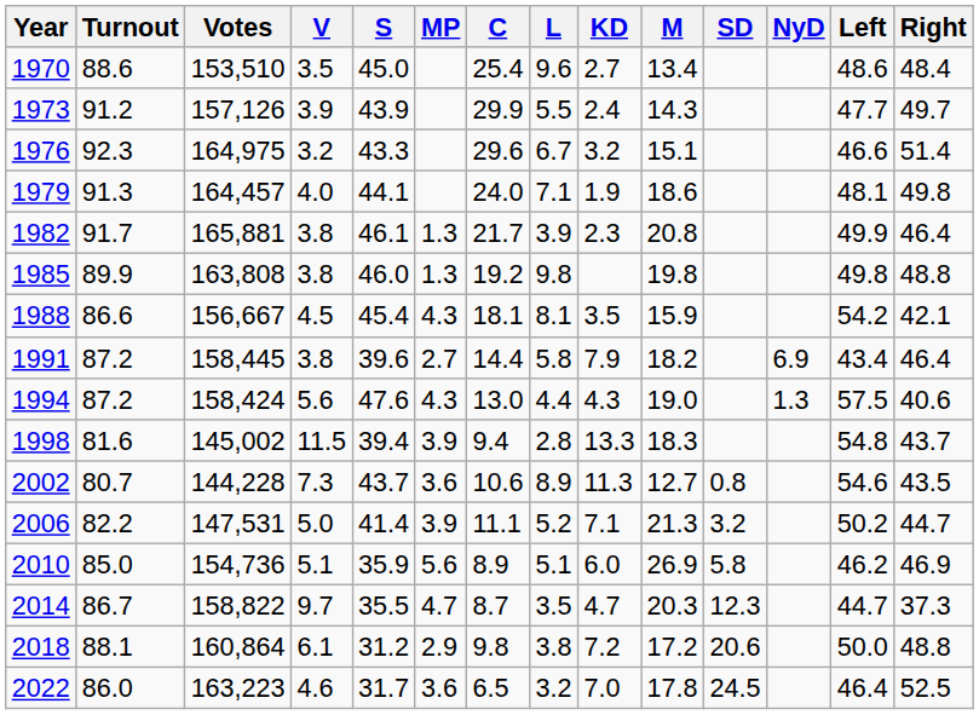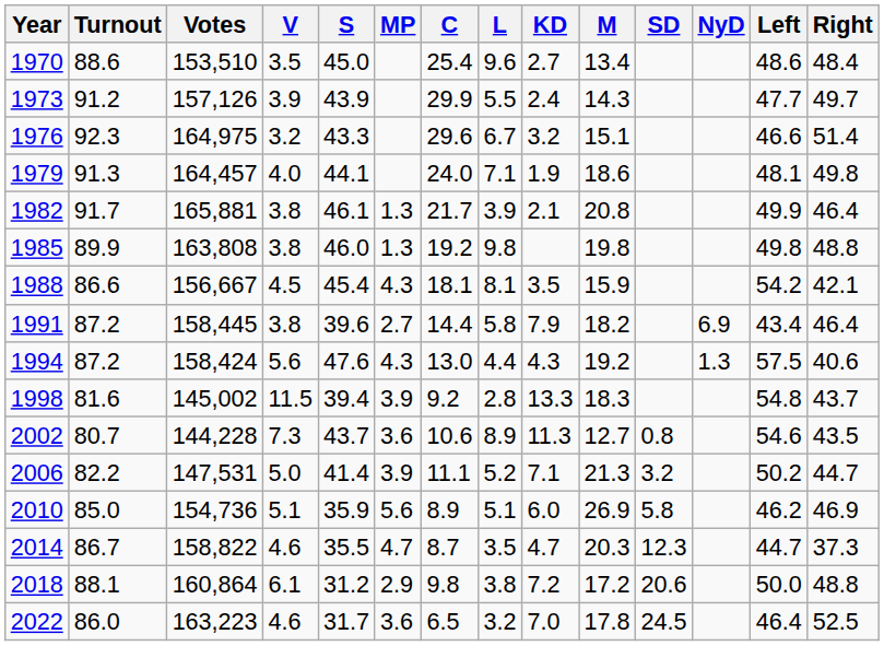1982 | KD: 2.3 -> 2.1
1994 | M: 19.0 -> 19.2
1998 | C: 9.4 -> 9.2
2014 | V: 9.7 -> 4.6
